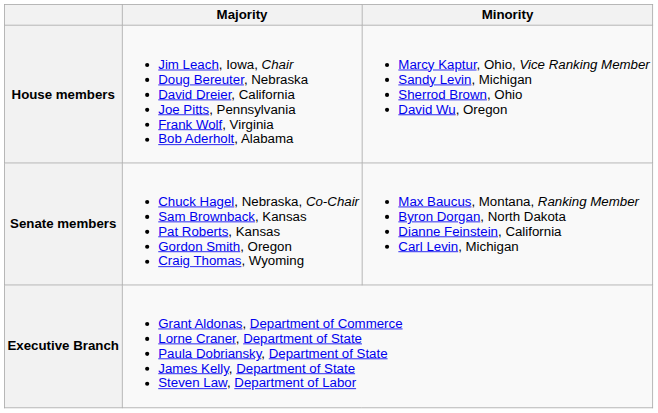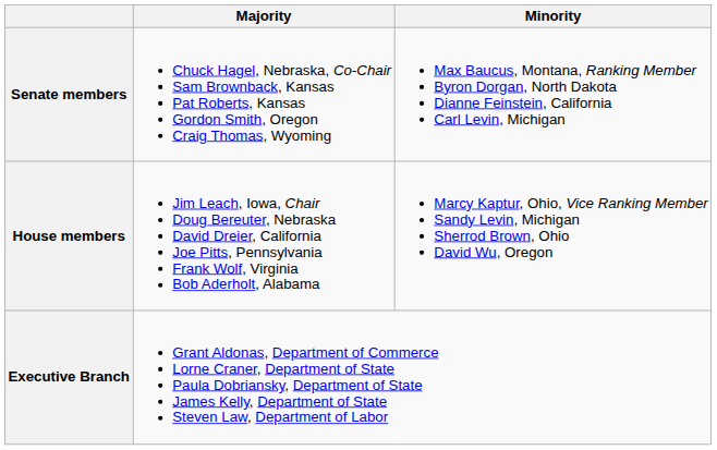rows swapped: Senate members <-> House members
